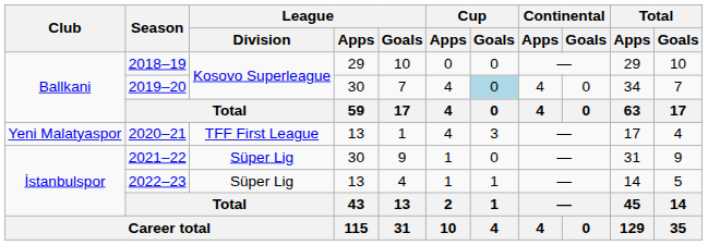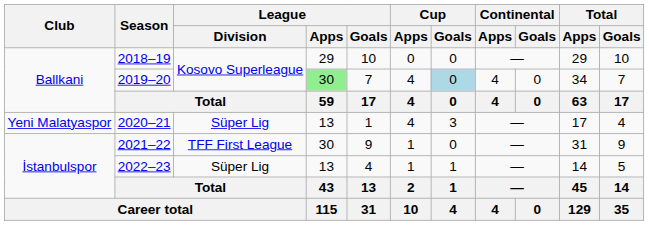2019–20 | League / Apps: no background -> lightgreen background
2020–21 | League / Division: TFF First League -> Süper Lig
2021–22 | League / Division: Süper Lig -> TFF First League
